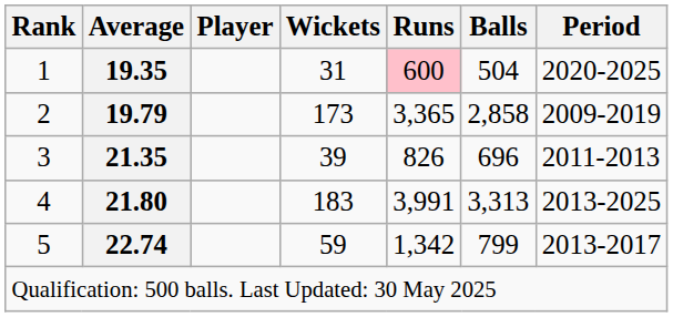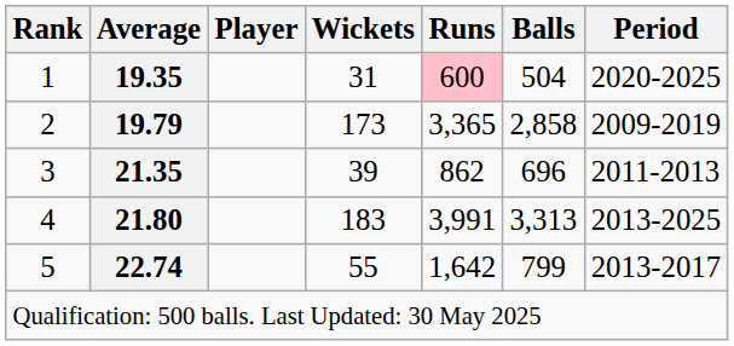3 | Runs: 826 -> 862
5 | Wickets: 59 -> 55
5 | Runs: 1,342 -> 1,642
